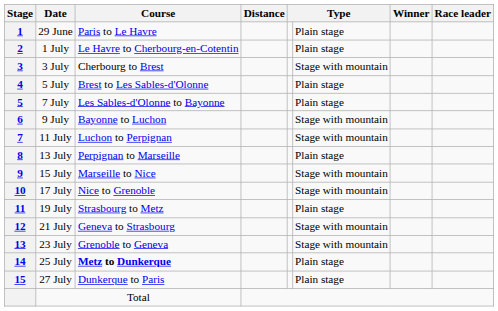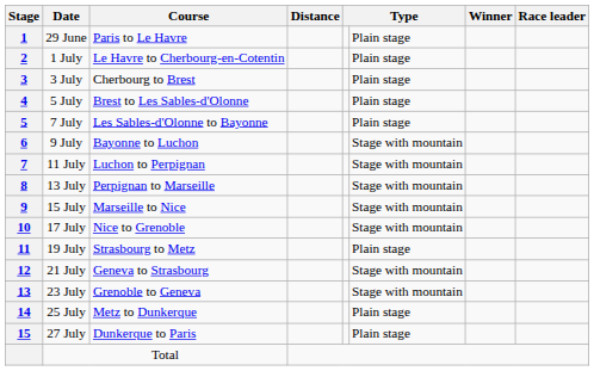3 July | column 6: Stage with mountain -> Plain stage
13 July | column 6: Plain stage -> Stage with mountain
25 July | Course: bold -> normal
